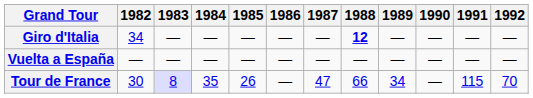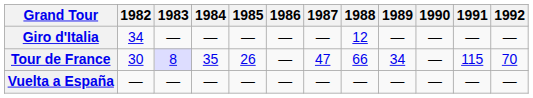Giro d'Italia | 1988: bold -> normal
rows swapped: Tour de France <-> Vuelta a España
